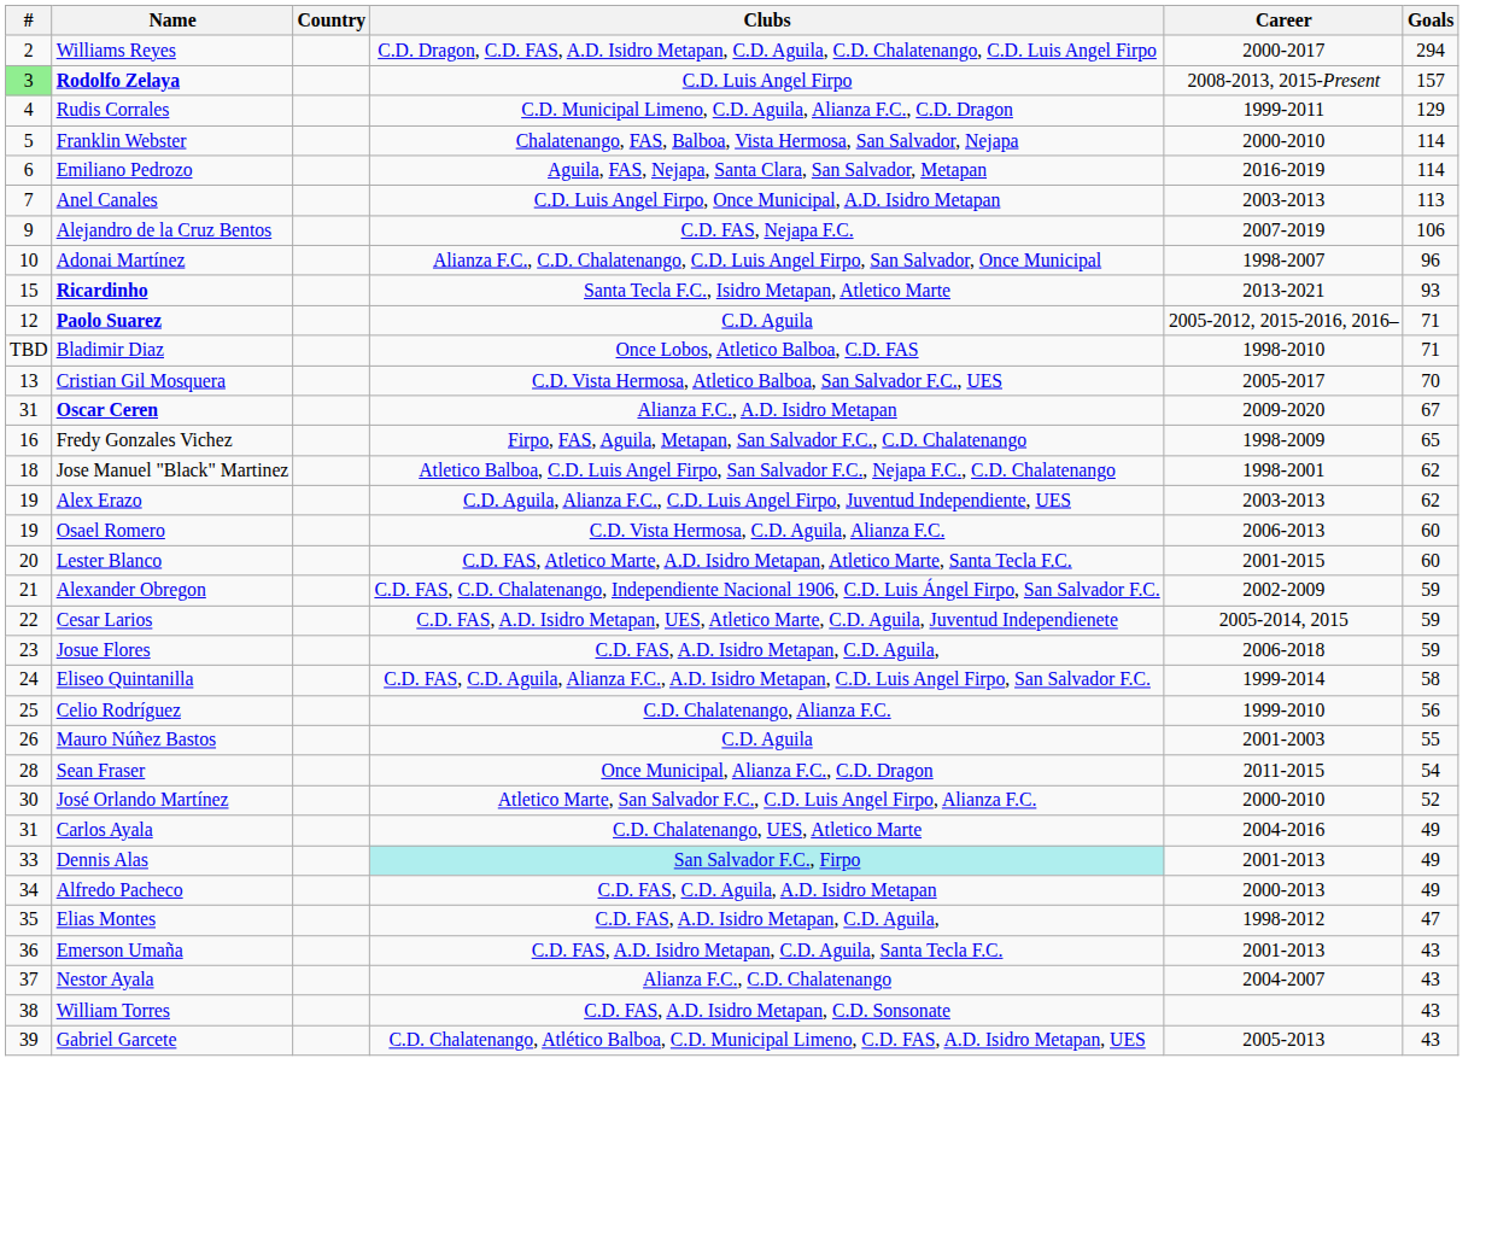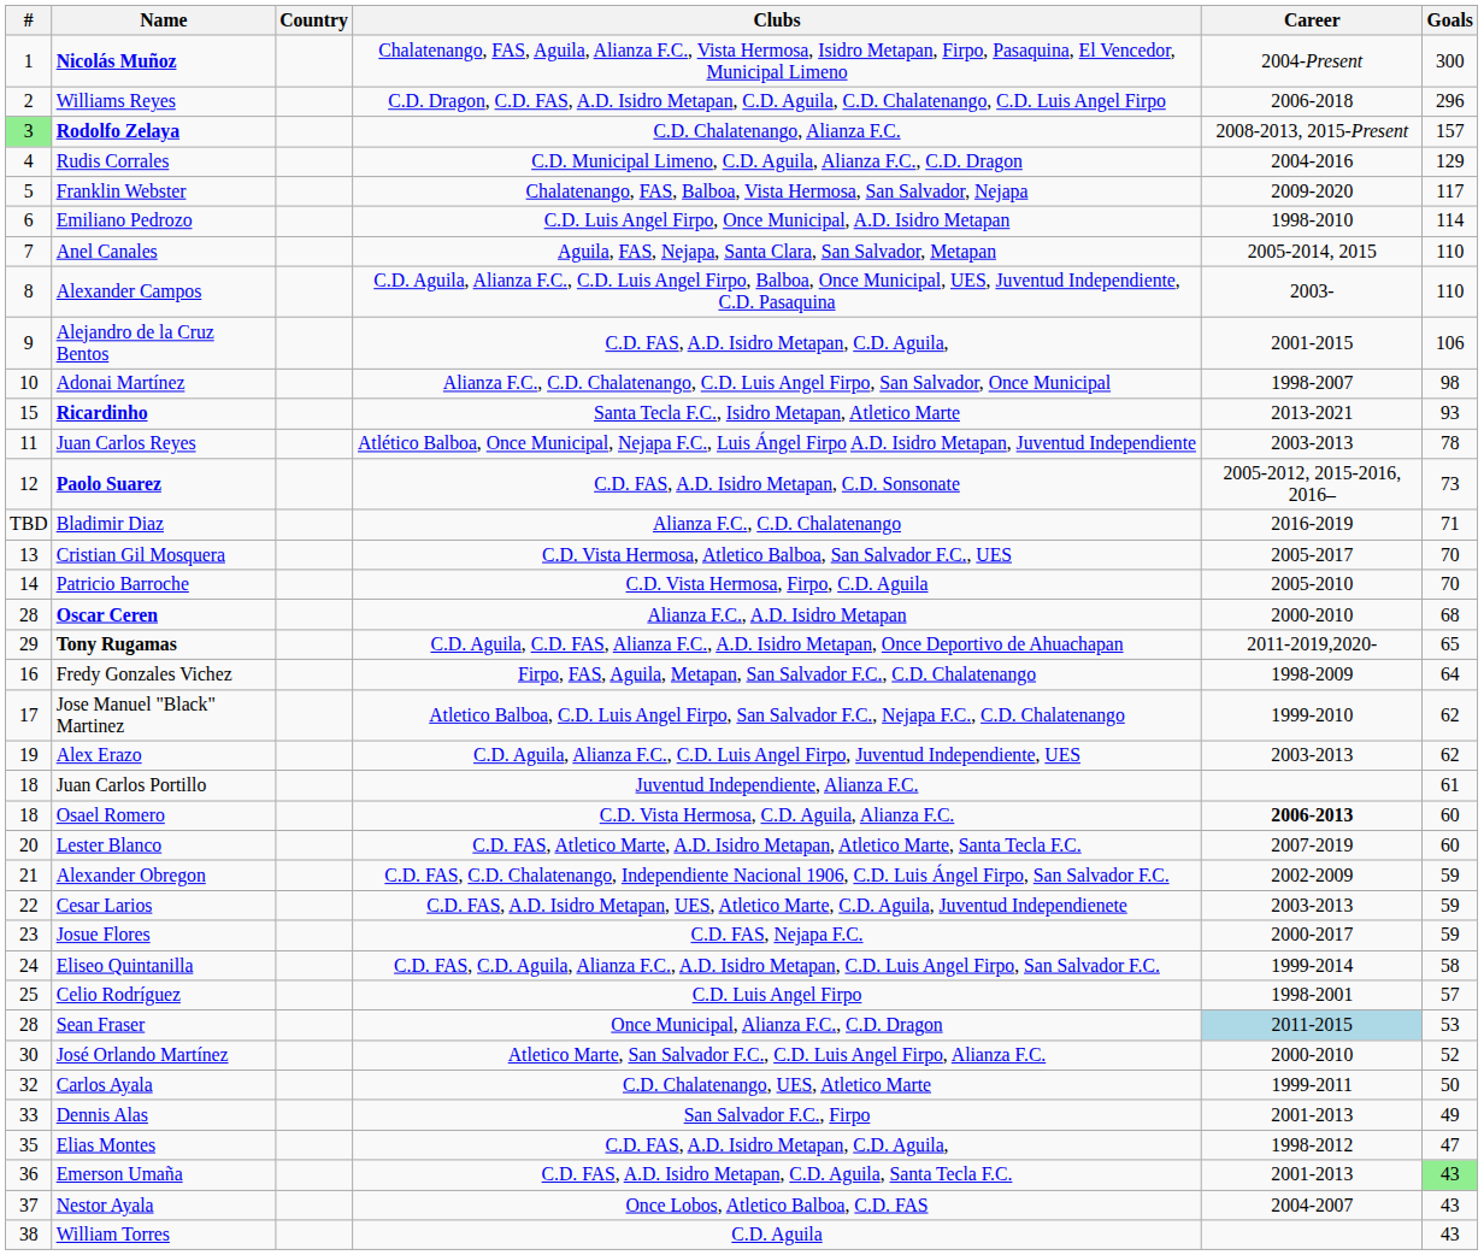+ row: 1 | Nicolás Muñoz | Chalatenango, FAS, Aguila, Alianza F.C., Vista Hermosa, Isidro Metapan, Firpo, Pasaquina, El Vencedor, Municipal Limeno | 2004-Present | 300
Williams Reyes | Career: 2000-2017 -> 2006-2018
Williams Reyes | Goals: 294 -> 296
Rodolfo Zelaya | Clubs: C.D. Luis Angel Firpo -> C.D. Chalatenango, Alianza F.C.
Rudis Corrales | Career: 1999-2011 -> 2004-2016
Franklin Webster | Career: 2000-2010 -> 2009-2020
Franklin Webster | Goals: 114 -> 117
Emiliano Pedrozo | Clubs: Aguila, FAS, Nejapa, Santa Clara, San Salvador, Metapan -> C.D. Luis Angel Firpo, Once Municipal, A.D. Isidro Metapan
Emiliano Pedrozo | Career: 2016-2019 -> 1998-2010
Anel Canales | Clubs: C.D. Luis Angel Firpo, Once Municipal, A.D. Isidro Metapan -> Aguila, FAS, Nejapa, Santa Clara, San Salvador, Metapan
Anel Canales | Career: 2003-2013 -> 2005-2014, 2015
Anel Canales | Goals: 113 -> 110
+ row: 8 | Alexander Campos | C.D. Aguila, Alianza F.C., C.D. Luis Angel Firpo, Balboa, Once Municipal, UES, Juventud Independiente, C.D. Pasaquina | 2003- | 110
Alejandro de la Cruz Bentos | Clubs: C.D. FAS, Nejapa F.C. -> C.D. FAS, A.D. Isidro Metapan, C.D. Aguila,
Alejandro de la Cruz Bentos | Career: 2007-2019 -> 2001-2015
Adonai Martínez | Goals: 96 -> 98
+ row: 11 | Juan Carlos Reyes | Atlético Balboa, Once Municipal, Nejapa F.C., Luis Ángel Firpo A.D. Isidro Metapan, Juventud Independiente | 2003-2013 | 78
Paolo Suarez | Clubs: C.D. Aguila -> C.D. FAS, A.D. Isidro Metapan, C.D. Sonsonate
Paolo Suarez | Goals: 71 -> 73
Bladimir Diaz | Clubs: Once Lobos, Atletico Balboa, C.D. FAS -> Alianza F.C., C.D. Chalatenango
Bladimir Diaz | Career: 1998-2010 -> 2016-2019
+ row: 14 | Patricio Barroche | C.D. Vista Hermosa, Firpo, C.D. Aguila | 2005-2010 | 70
Oscar Ceren | #: 31 -> 28
Oscar Ceren | Career: 2009-2020 -> 2000-2010
Oscar Ceren | Goals: 67 -> 68
+ row: 29 | Tony Rugamas | C.D. Aguila, C.D. FAS, Alianza F.C., A.D. Isidro Metapan, Once Deportivo de Ahuachapan | 2011-2019,2020- | 65
Fredy Gonzales Vichez | Goals: 65 -> 64
Jose Manuel "Black" Martinez | #: 18 -> 17
Jose Manuel "Black" Martinez | Career: 1998-2001 -> 1999-2010
+ row: 18 | Juan Carlos Portillo | Juventud Independiente, Alianza F.C. | 61
Osael Romero | #: 19 -> 18
Osael Romero | Career: normal -> bold
Lester Blanco | Career: 2001-2015 -> 2007-2019
Cesar Larios | Career: 2005-2014, 2015 -> 2003-2013
Josue Flores | Clubs: C.D. FAS, A.D. Isidro Metapan, C.D. Aguila, -> C.D. FAS, Nejapa F.C.
Josue Flores | Career: 2006-2018 -> 2000-2017
Celio Rodríguez | Clubs: C.D. Chalatenango, Alianza F.C. -> C.D. Luis Angel Firpo
Celio Rodríguez | Career: 1999-2010 -> 1998-2001
Celio Rodríguez | Goals: 56 -> 57
- row: 26 | Mauro Núñez Bastos | C.D. Aguila | 2001-2003 | 55
Sean Fraser | Career: no background -> lightblue background
Sean Fraser | Goals: 54 -> 53
Carlos Ayala | #: 31 -> 32
Carlos Ayala | Career: 2004-2016 -> 1999-2011
Carlos Ayala | Goals: 49 -> 50
Dennis Alas | Clubs: paleturquoise background -> no background
- row: 34 | Alfredo Pacheco | C.D. FAS, C.D. Aguila, A.D. Isidro Metapan | 2000-2013 | 49
Emerson Umaña | Goals: no background -> lightgreen background
Nestor Ayala | Clubs: Alianza F.C., C.D. Chalatenango -> Once Lobos, Atletico Balboa, C.D. FAS
William Torres | Clubs: C.D. FAS, A.D. Isidro Metapan, C.D. Sonsonate -> C.D. Aguila
- row: 39 | Gabriel Garcete | C.D. Chalatenango, Atlético Balboa, C.D. Municipal Limeno, C.D. FAS, A.D. Isidro Metapan, UES | 2005-2013 | 43
